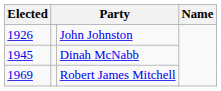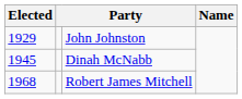John Johnston | Elected: 1926 -> 1929
Robert James Mitchell | Elected: 1969 -> 1968
